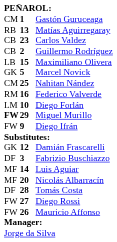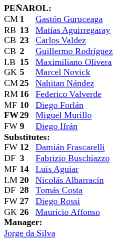Diego Forlán | column 1: LM -> MF
Damián Frascarelli | column 1: GK -> FW
Nicolás Albarracín | column 1: MF -> LM
Mauricio Affonso | column 1: FW -> GK
